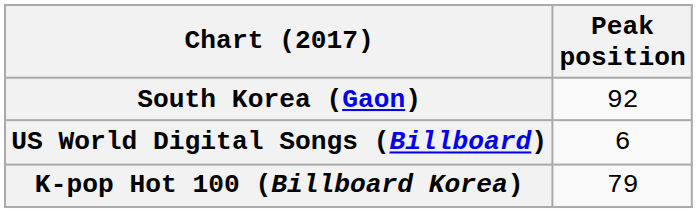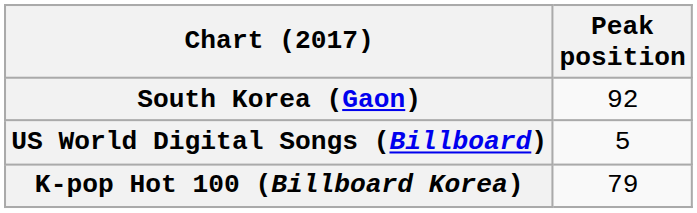US World Digital Songs (Billboard) | Peak position: 6 -> 5
